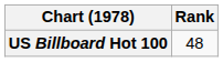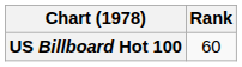US Billboard Hot 100 | Rank: 48 -> 60
